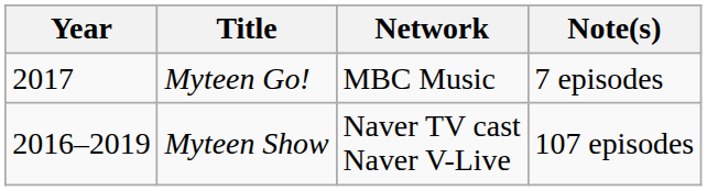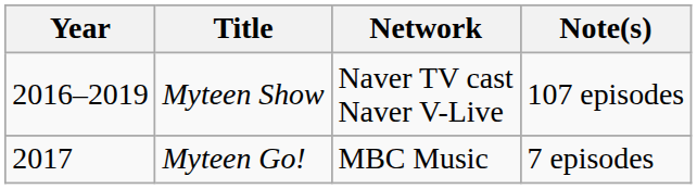rows swapped: Myteen Show <-> Myteen Go!
